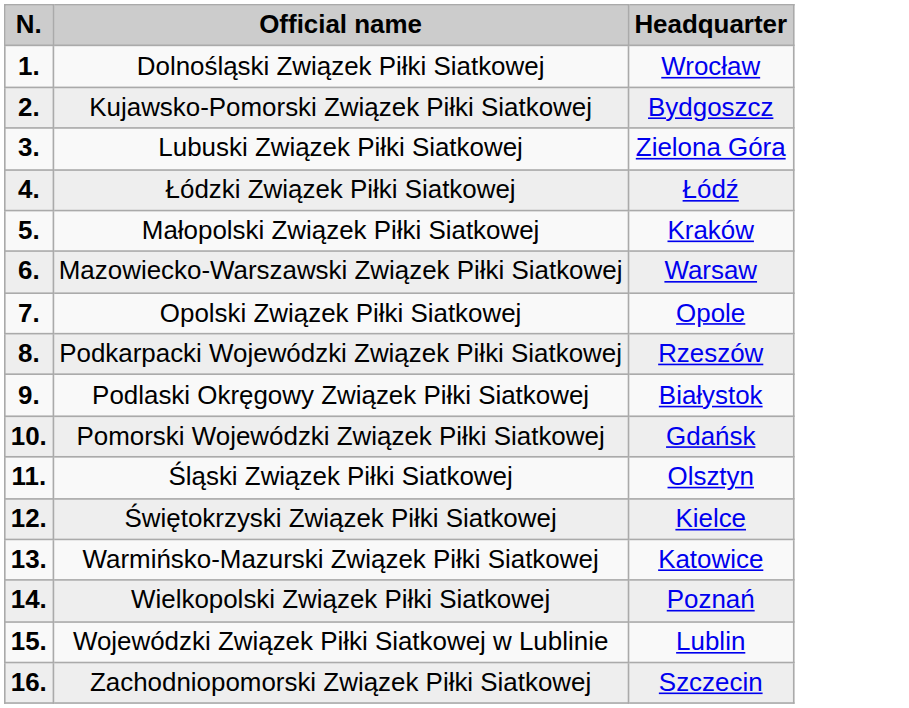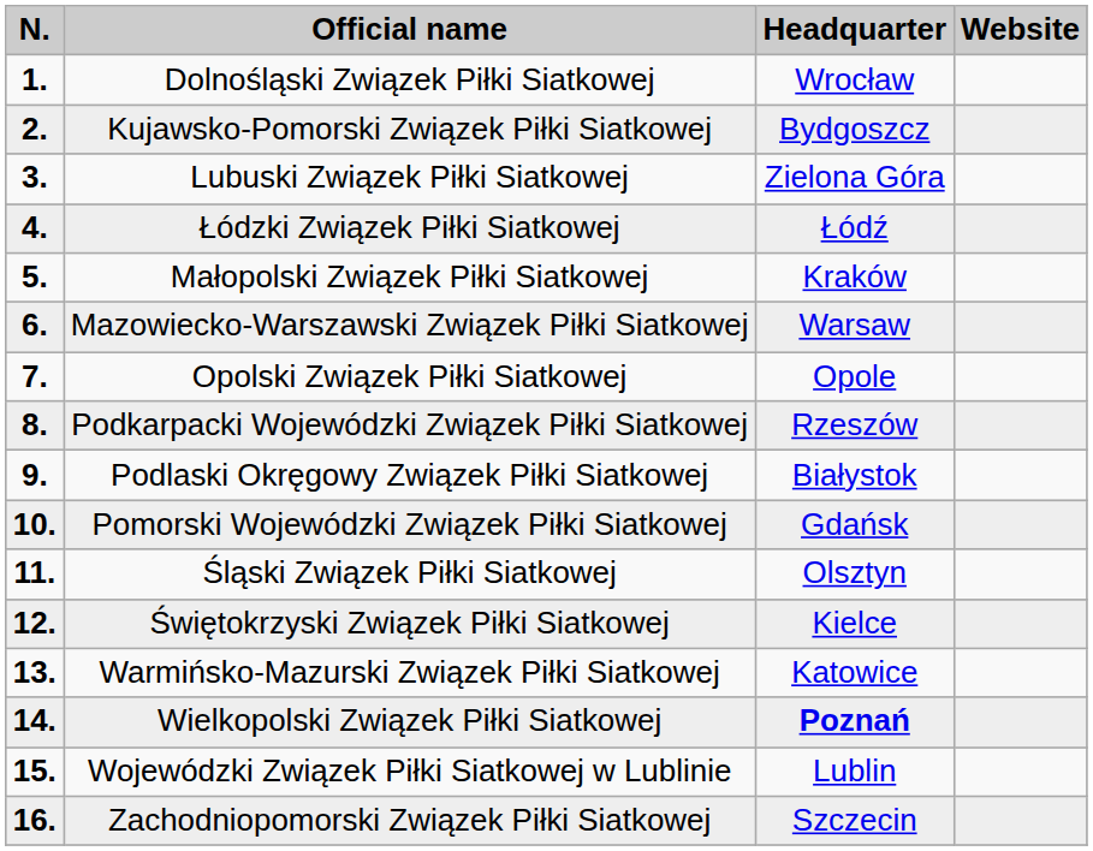+ column: Website
Wielkopolski Związek Piłki Siatkowej | Headquarter: normal -> bold
